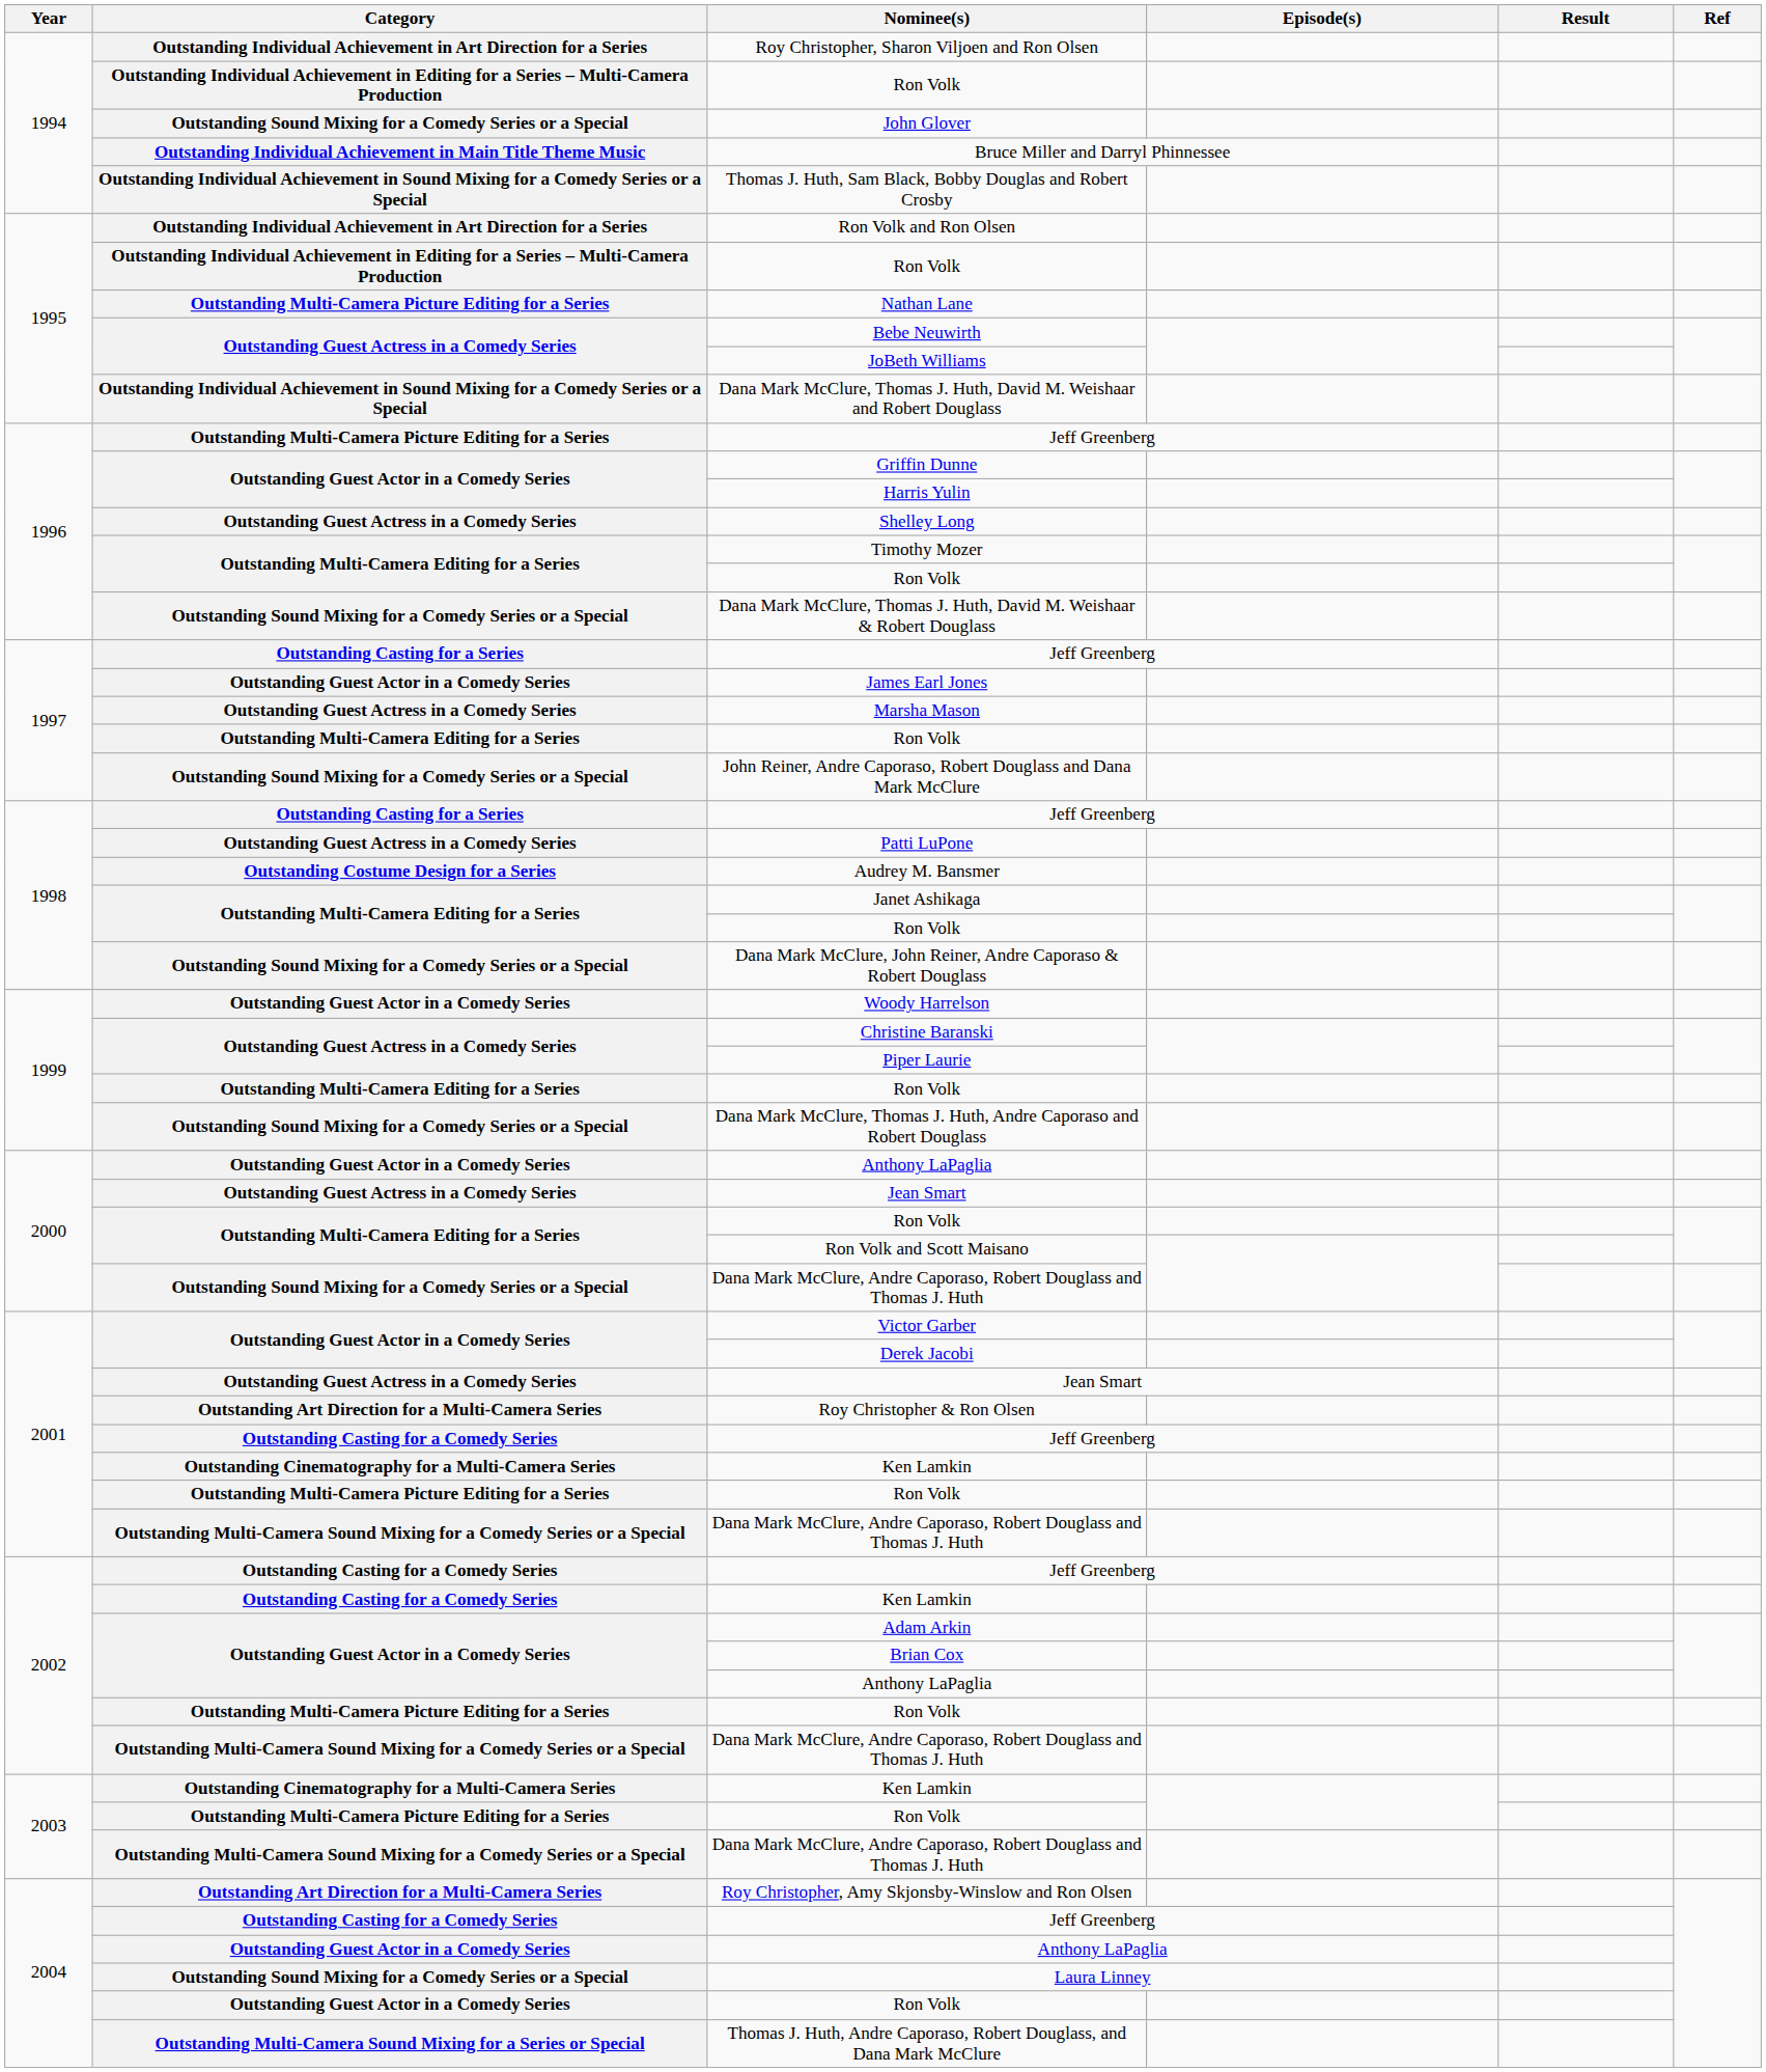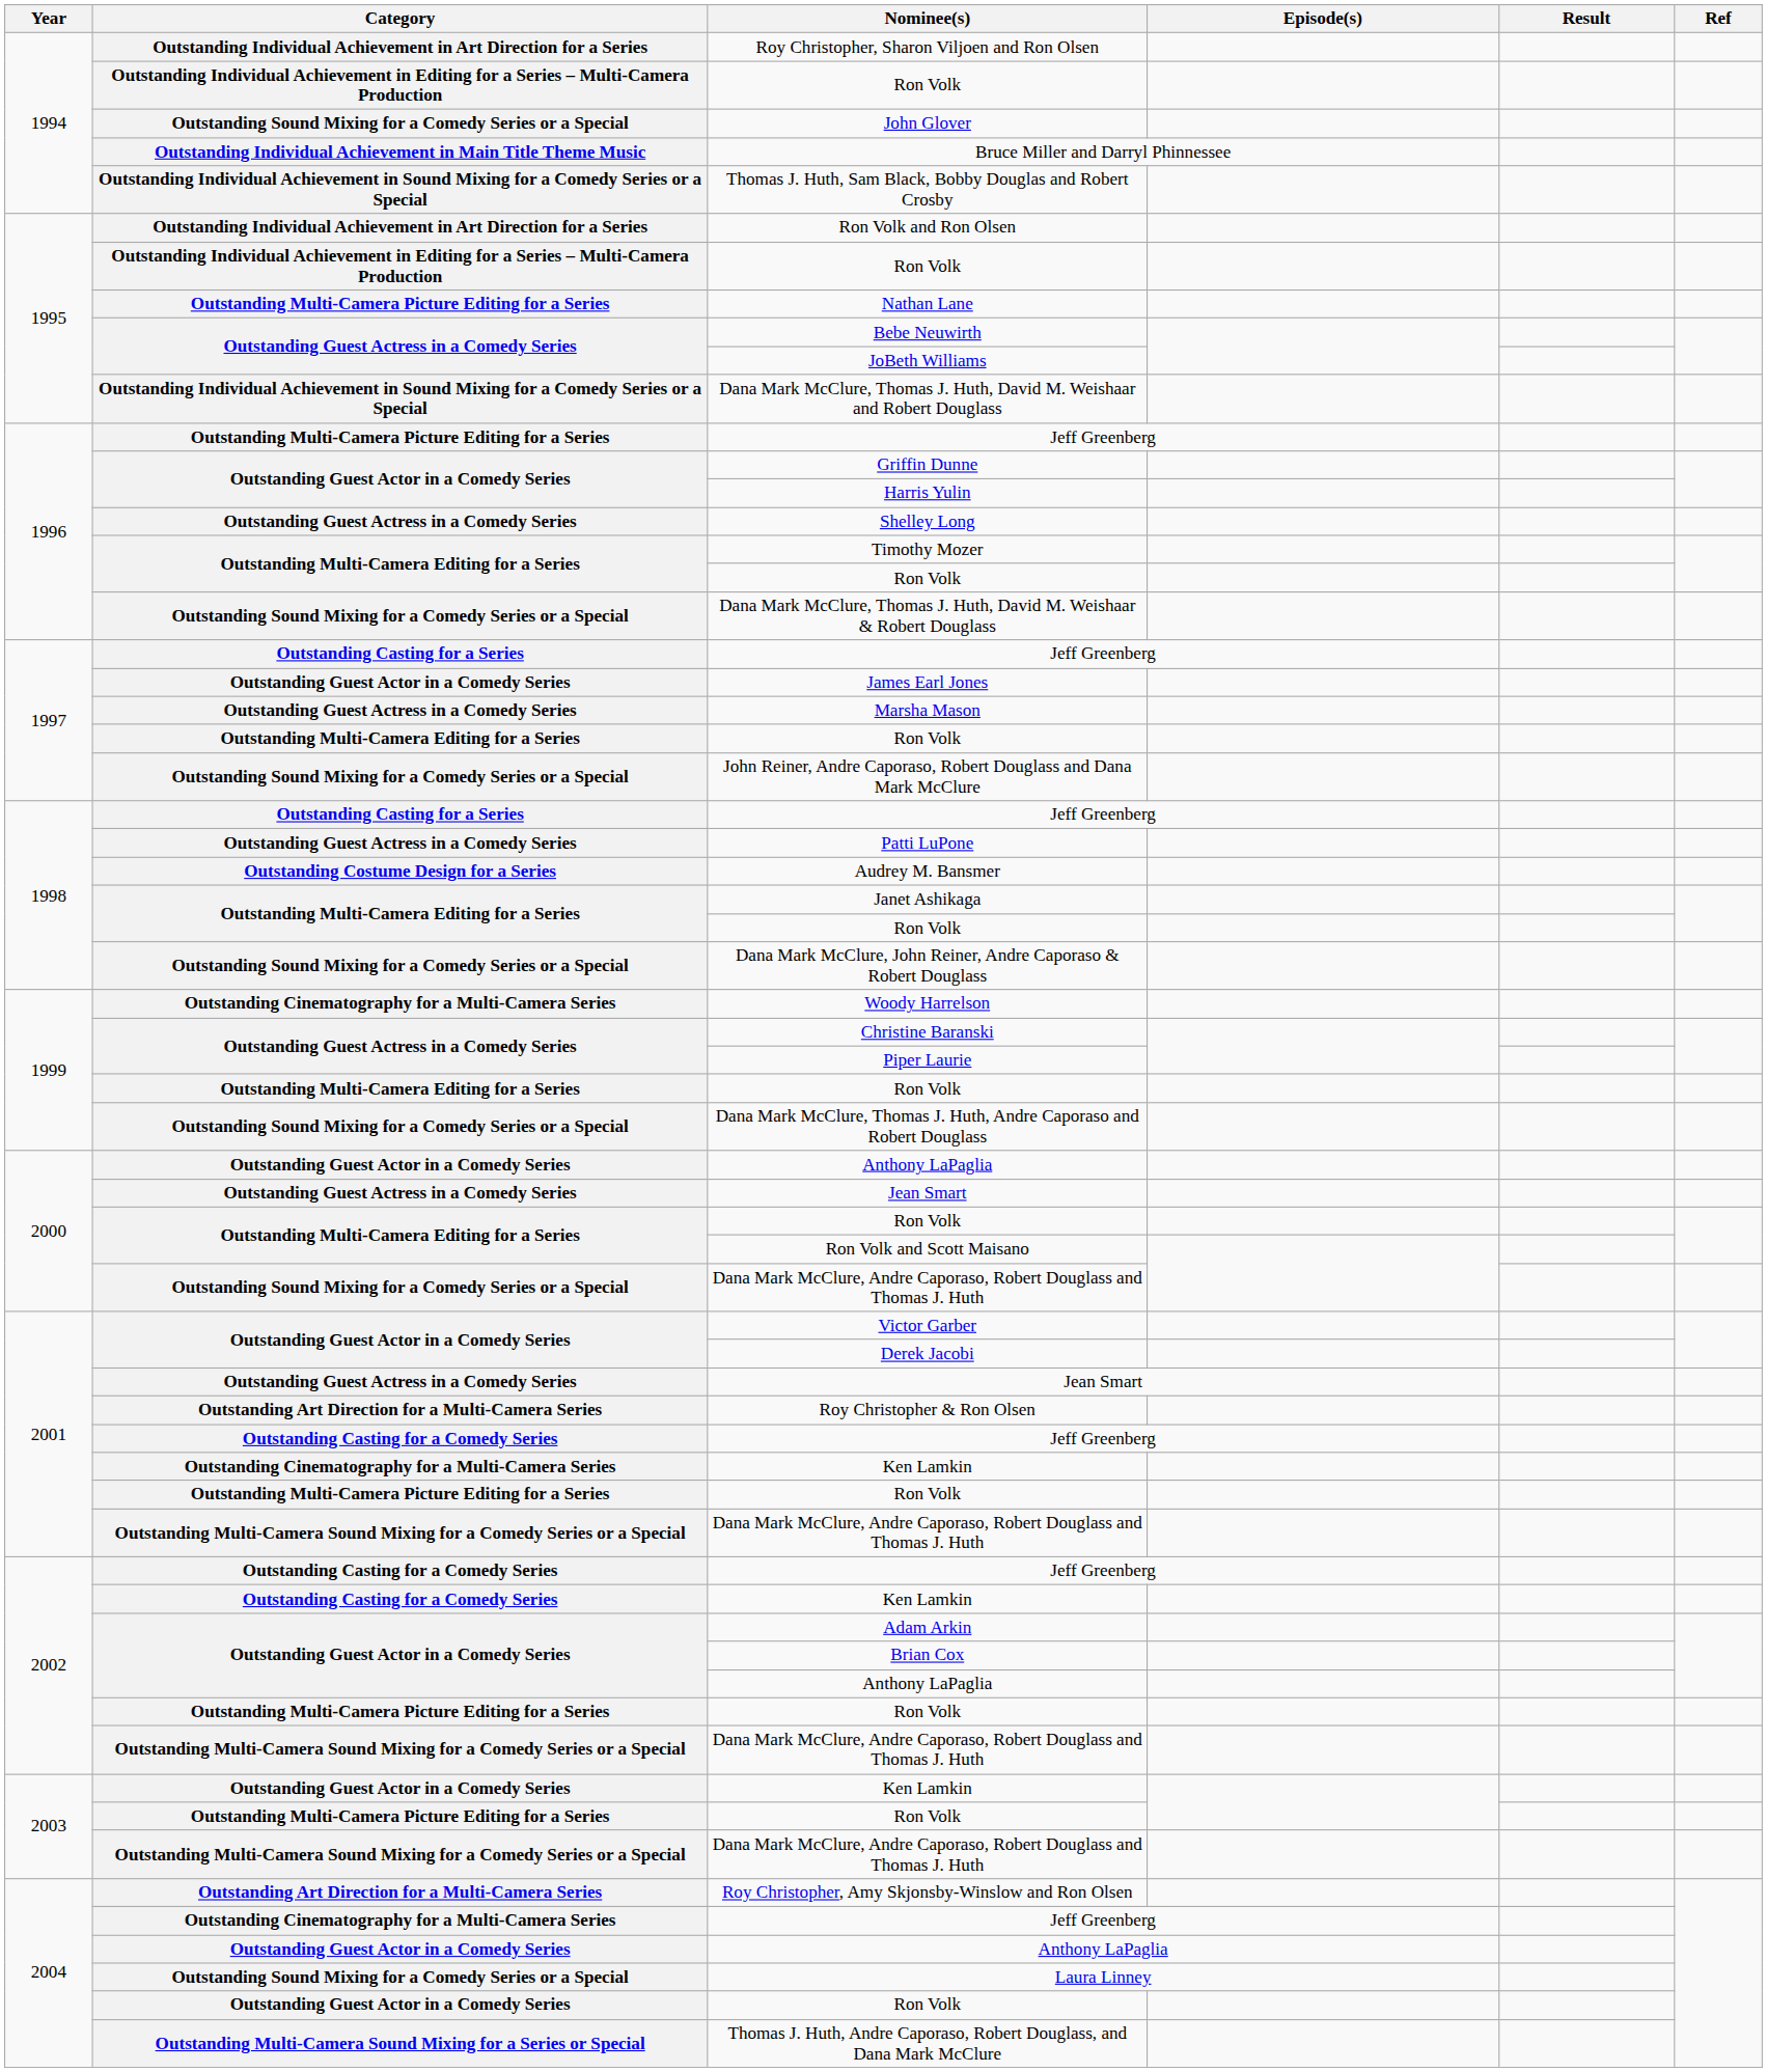Woody Harrelson | Category: Outstanding Guest Actor in a Comedy Series -> Outstanding Cinematography for a Multi-Camera Series
2003 / Ken Lamkin | Category: Outstanding Cinematography for a Multi-Camera Series -> Outstanding Guest Actor in a Comedy Series
2004 / Jeff Greenberg | Category: Outstanding Casting for a Comedy Series -> Outstanding Cinematography for a Multi-Camera Series
